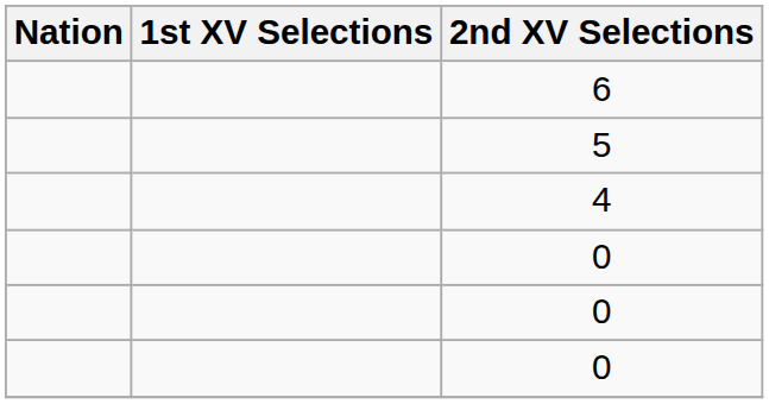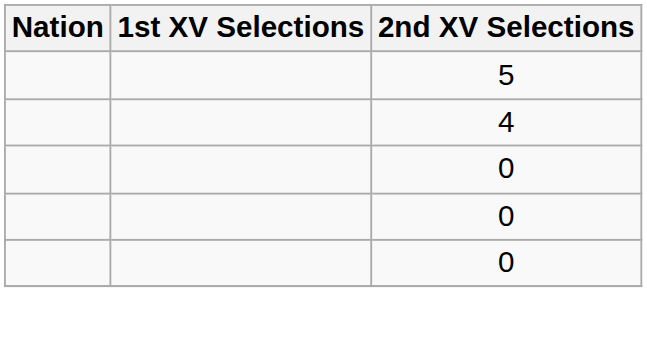- row: 6
